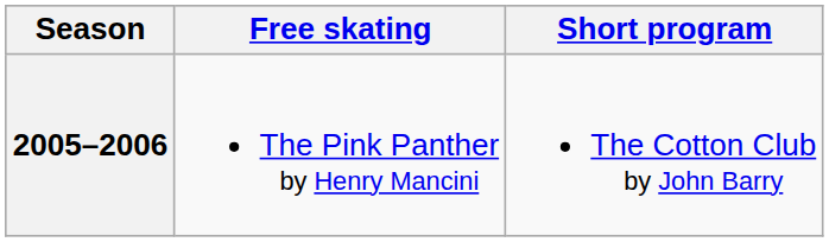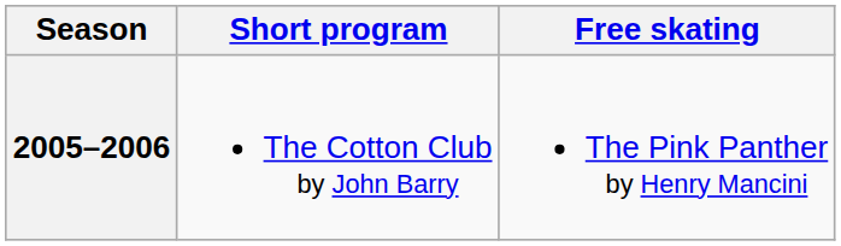columns swapped: Short program <-> Free skating
